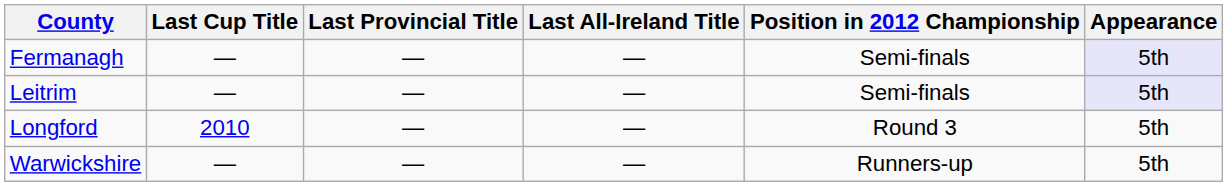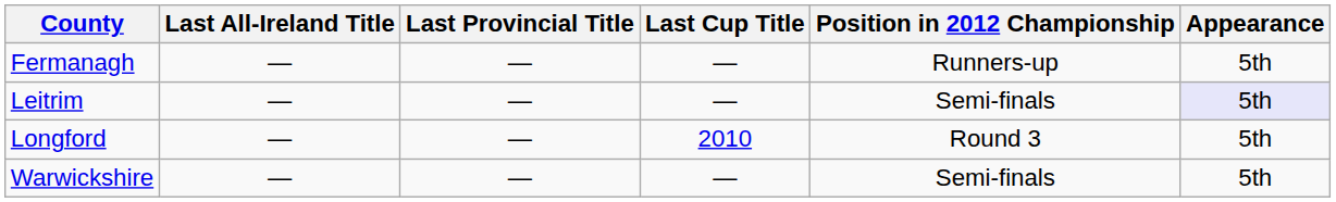columns swapped: Last Cup Title <-> Last All-Ireland Title
Fermanagh | Position in 2012 Championship: Semi-finals -> Runners-up
Fermanagh | Appearance: lavender background -> no background
Warwickshire | Position in 2012 Championship: Runners-up -> Semi-finals
